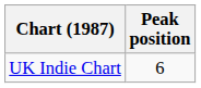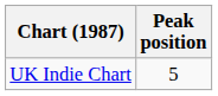UK Indie Chart | Peak position: 6 -> 5
